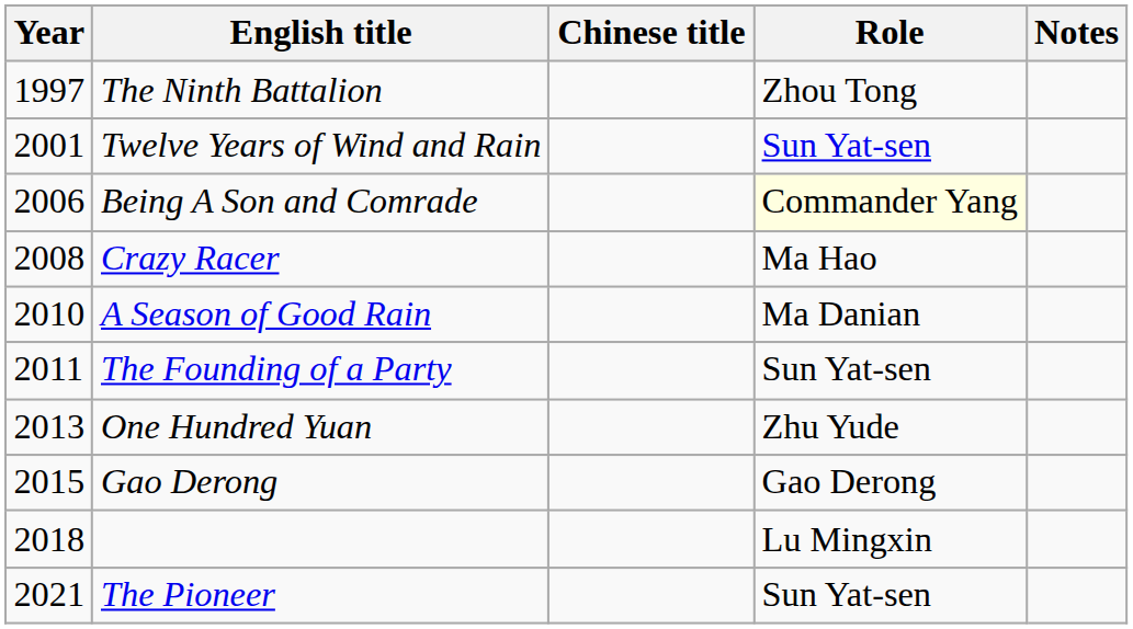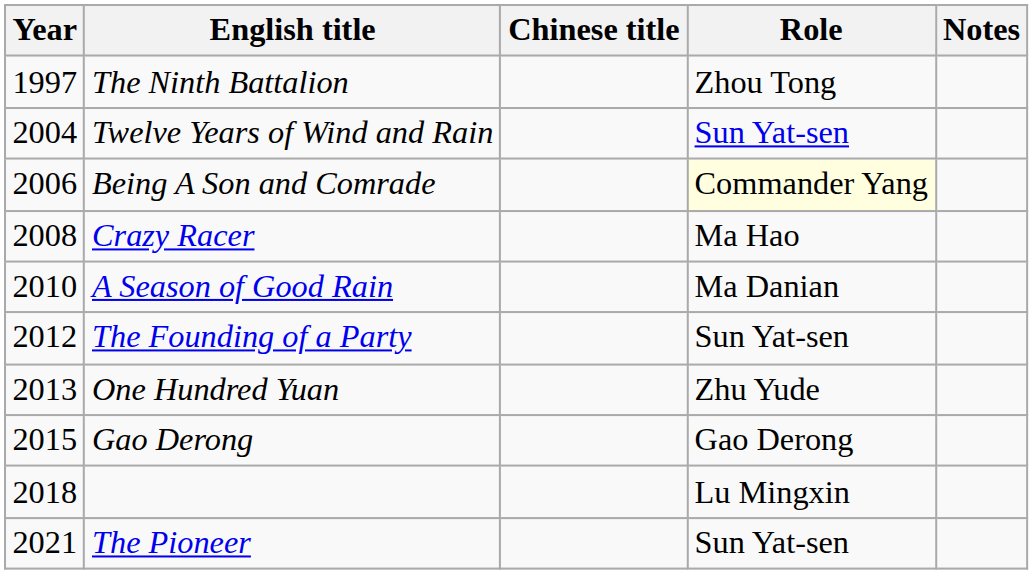Twelve Years of Wind and Rain | Year: 2001 -> 2004
The Founding of a Party | Year: 2011 -> 2012
